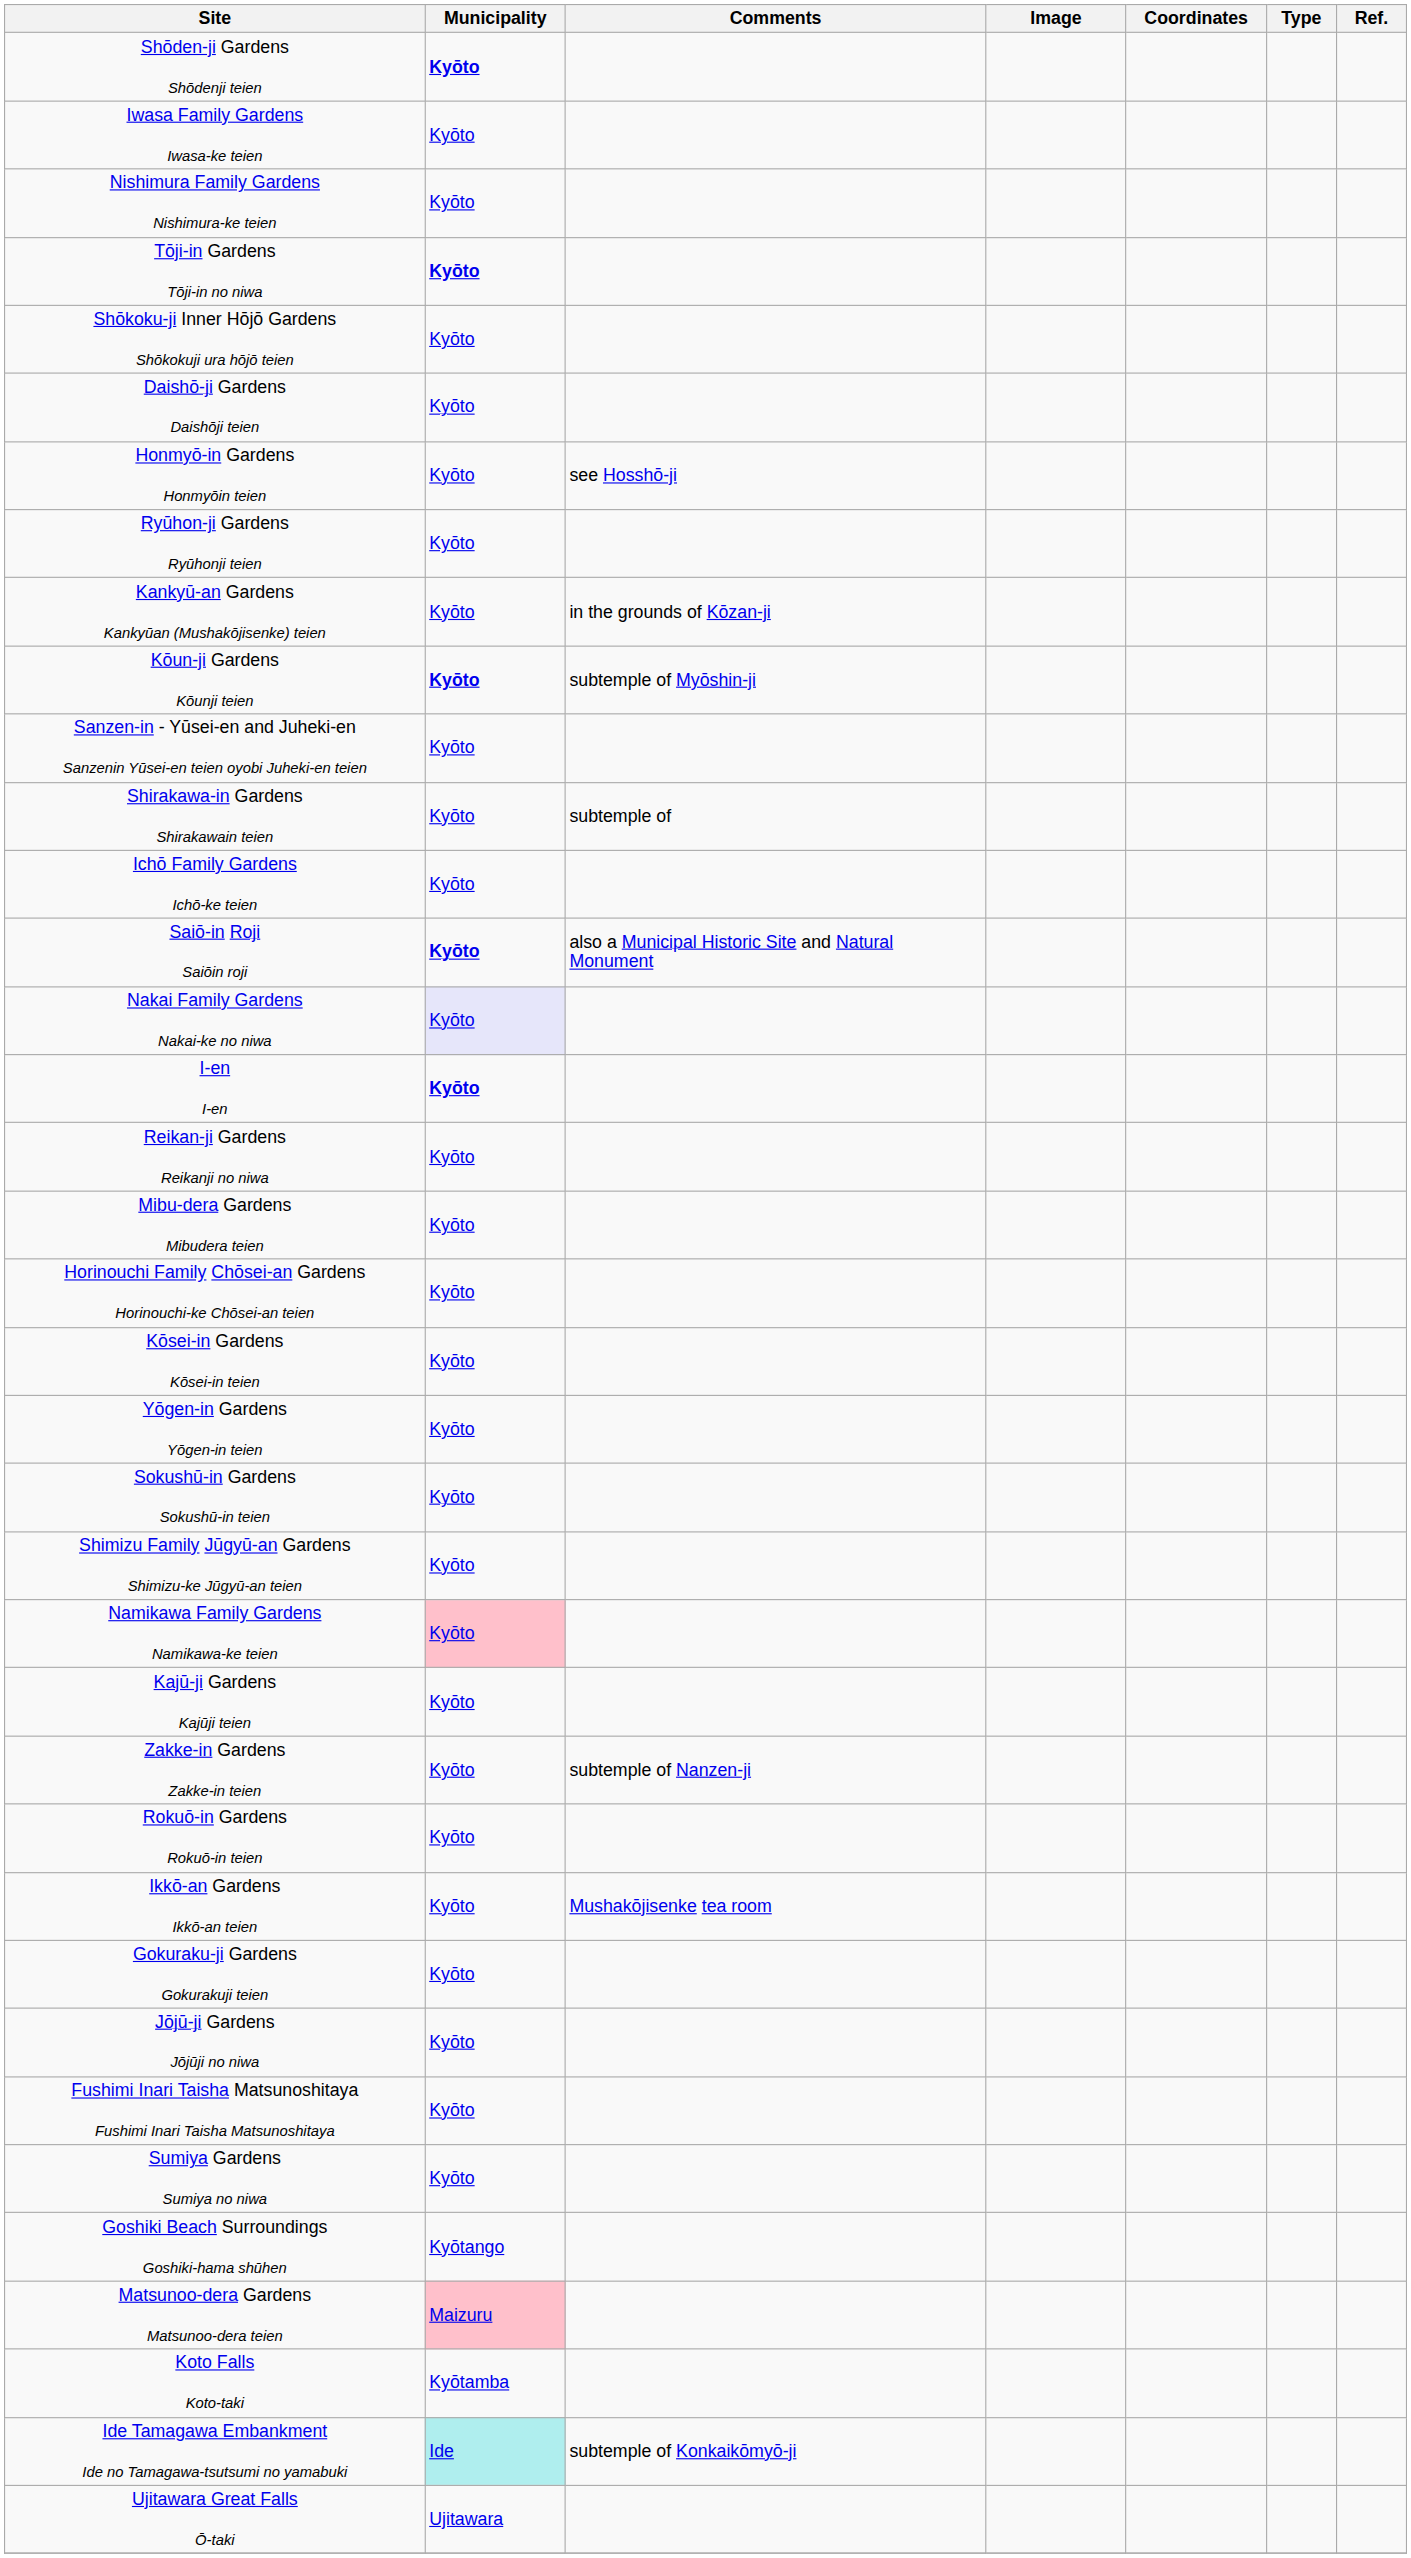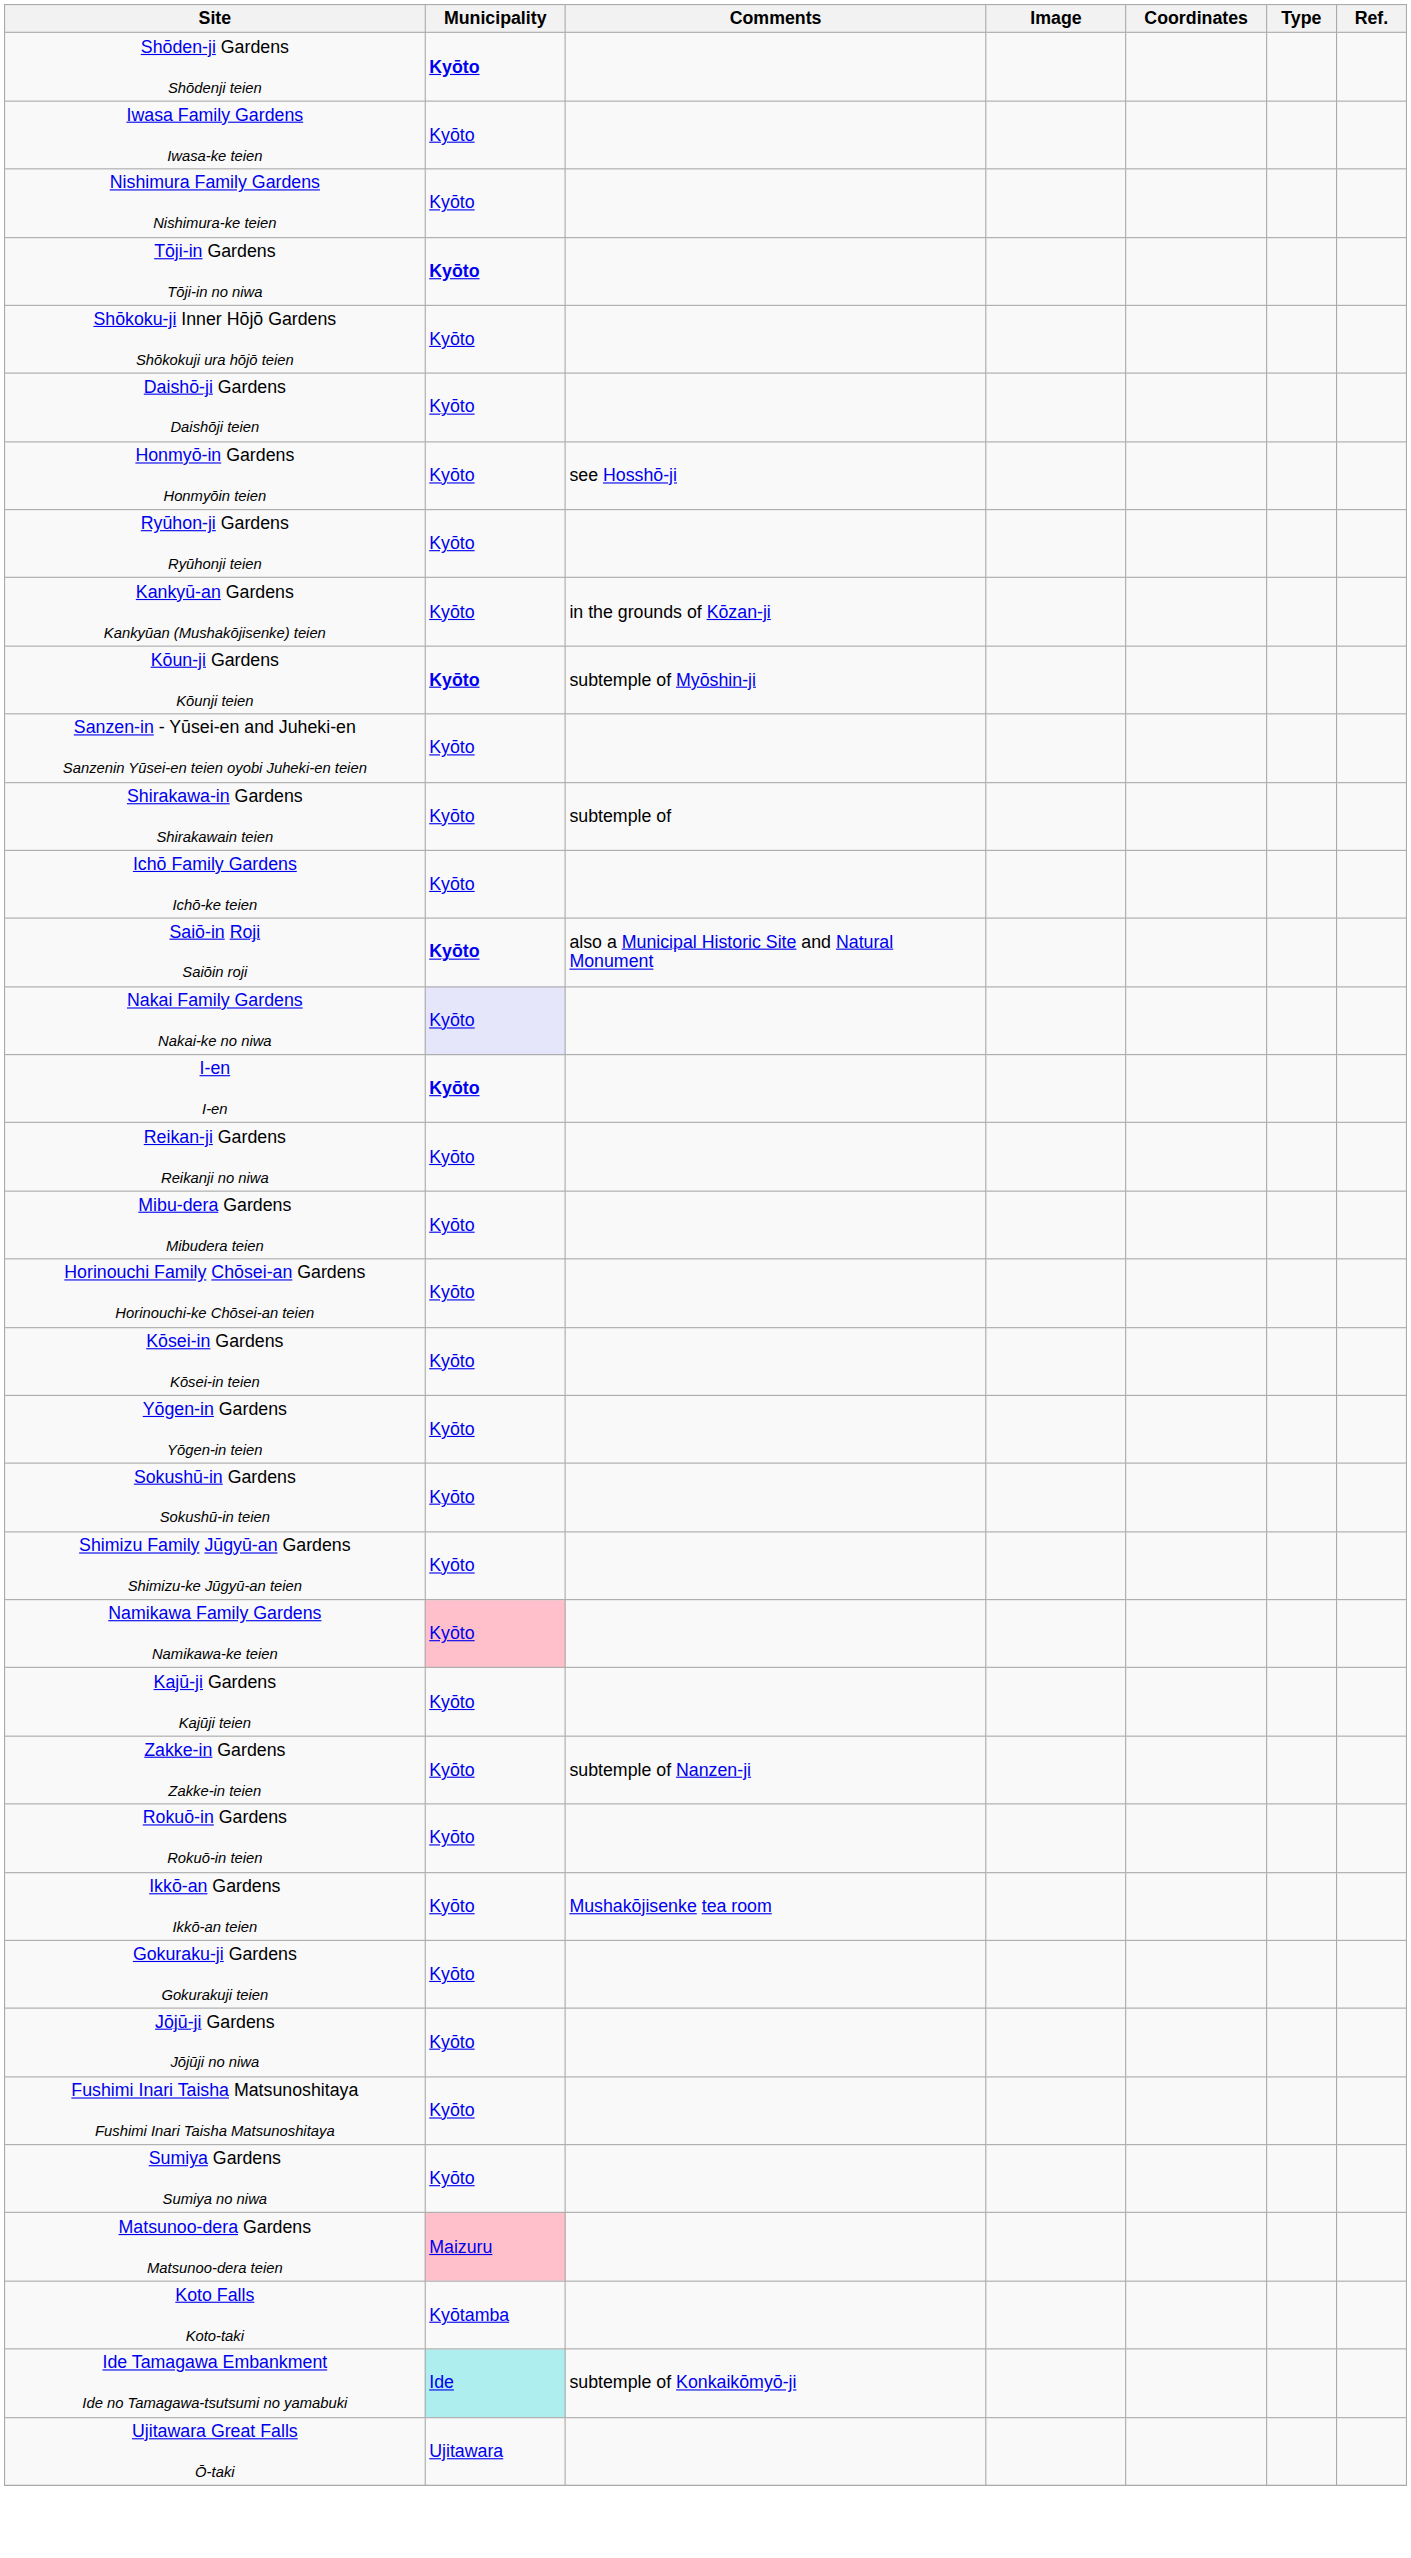- row: Goshiki Beach Surroundings Goshiki-hama shūhen | Kyōtango
